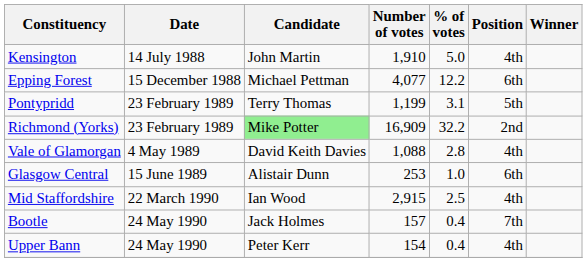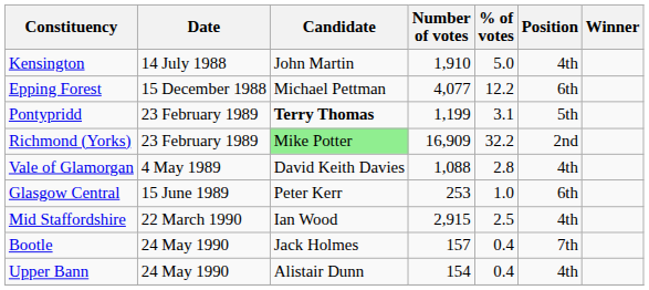Pontypridd | Candidate: normal -> bold
Glasgow Central | Candidate: Alistair Dunn -> Peter Kerr
Upper Bann | Candidate: Peter Kerr -> Alistair Dunn
